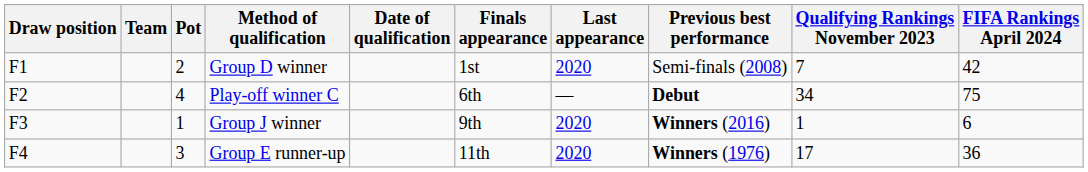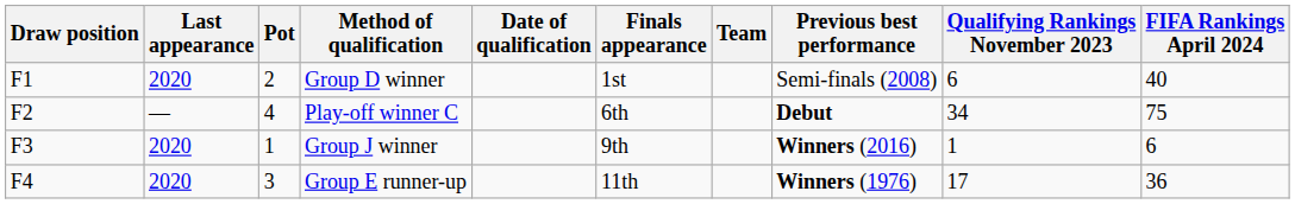columns swapped: Team <-> Last appearance
Group D winner | Qualifying Rankings November 2023: 7 -> 6
Group D winner | FIFA Rankings April 2024: 42 -> 40
